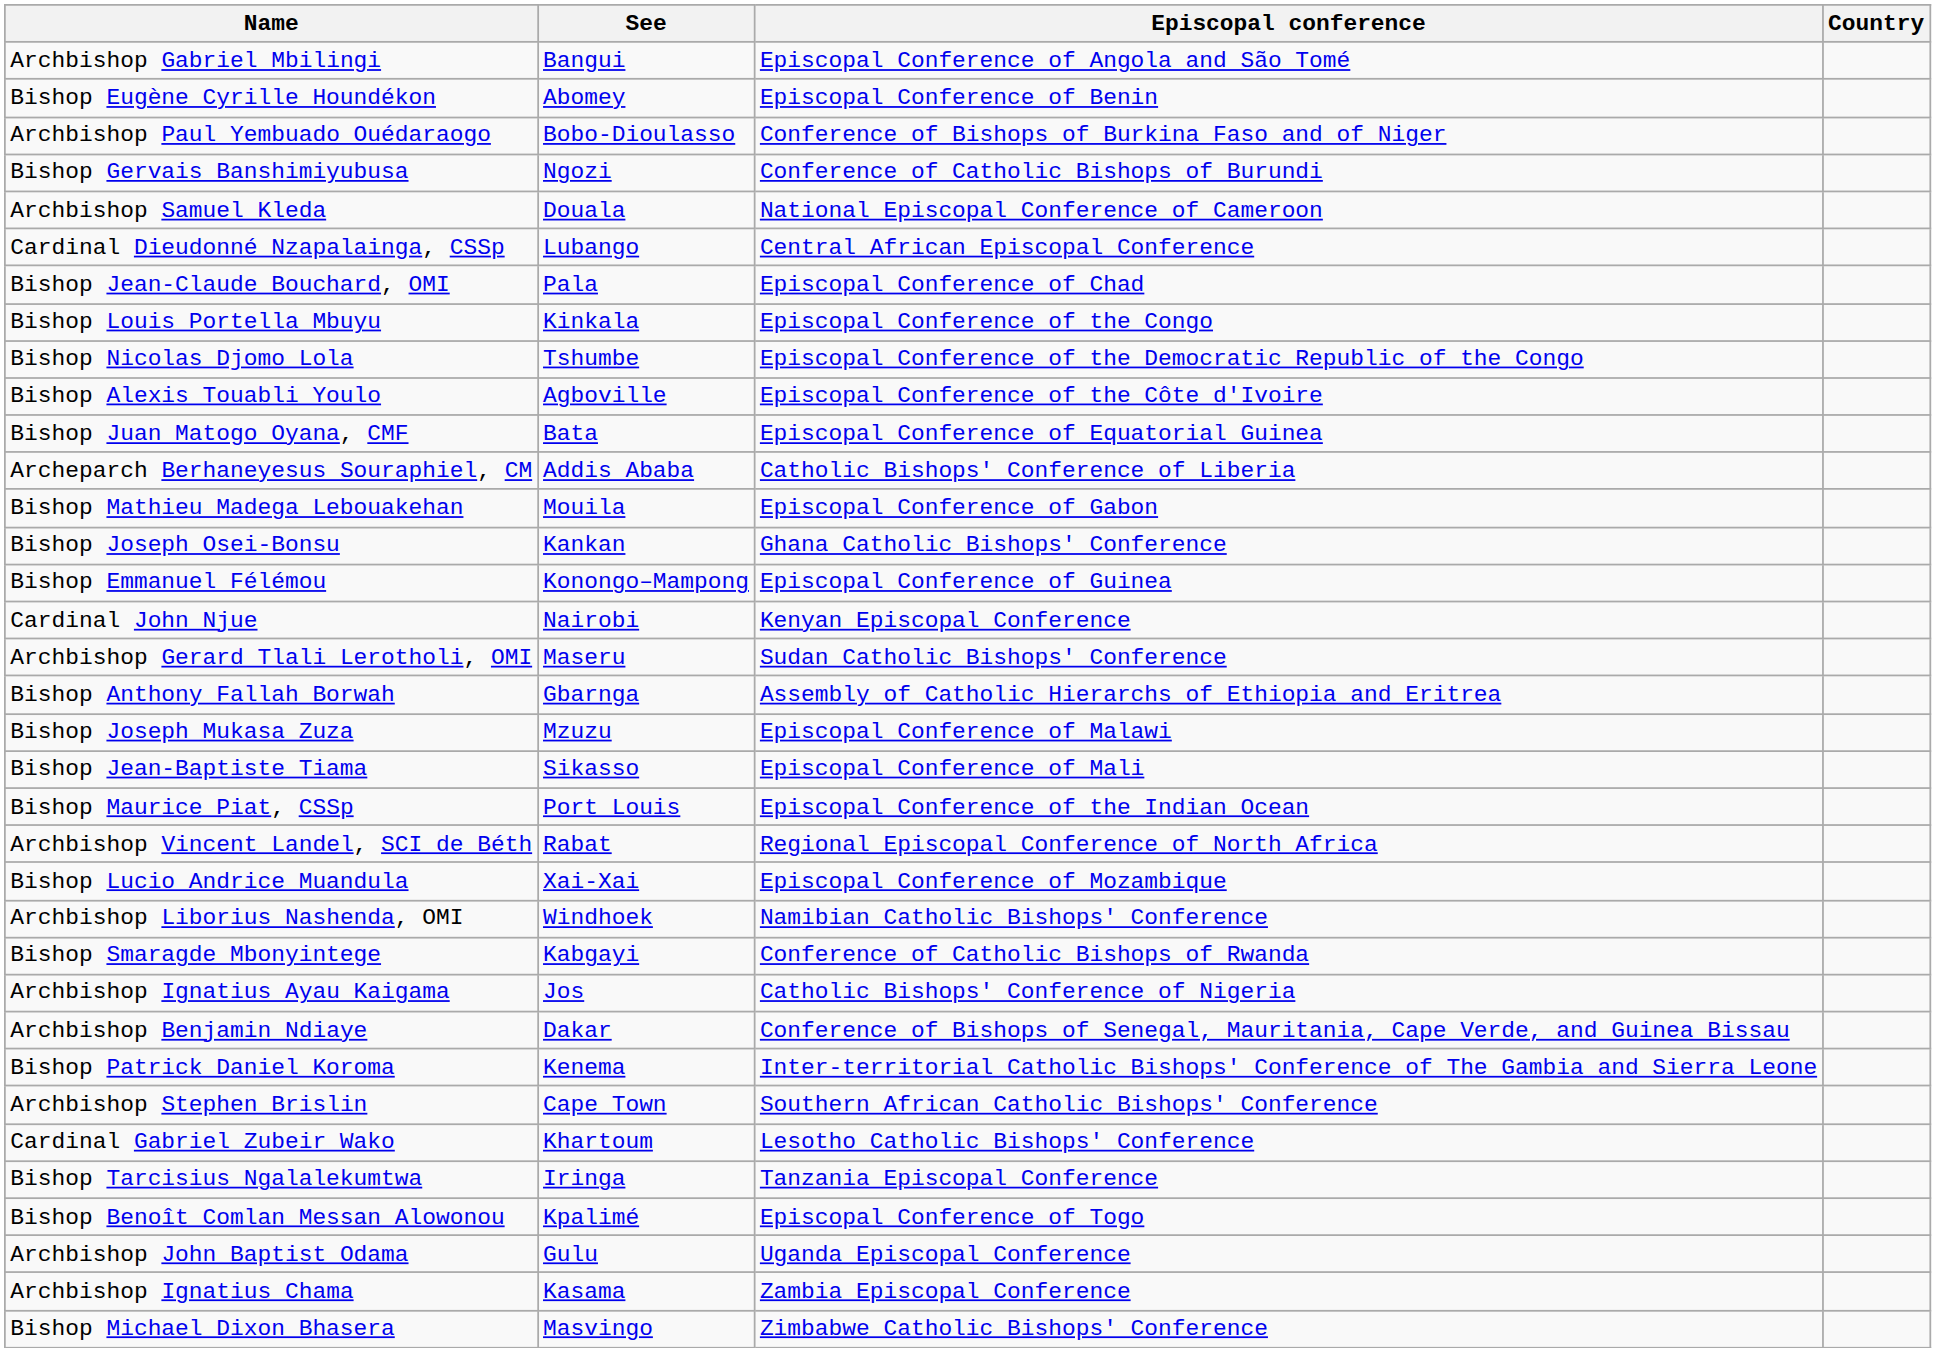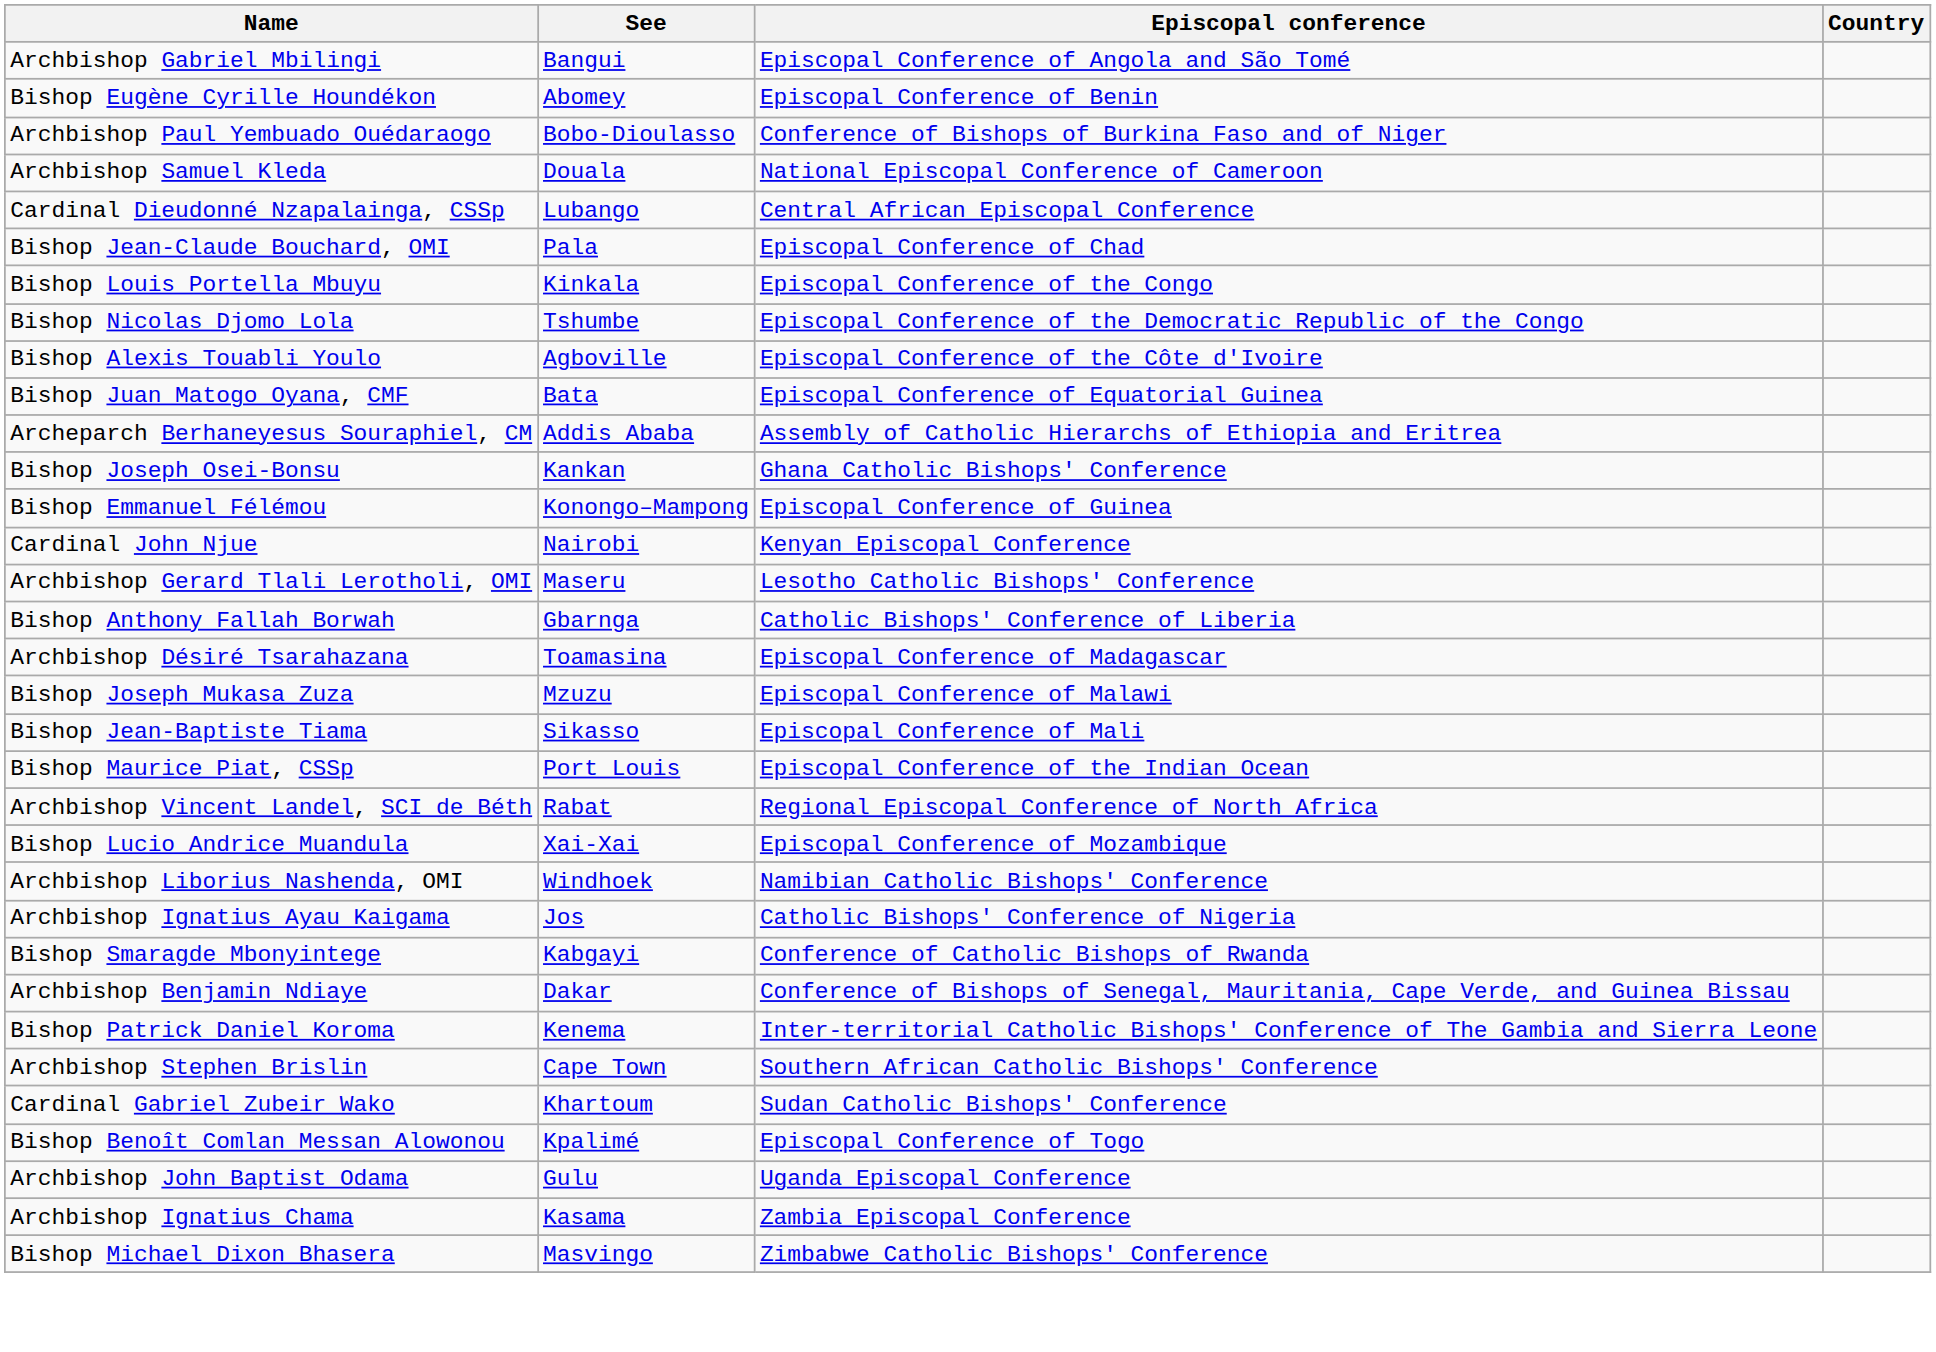- row: Bishop Gervais Banshimiyubusa | Ngozi | Conference of Catholic Bishops of Burundi
Archeparch Berhaneyesus Souraphiel, CM | Episcopal conference: Catholic Bishops' Conference of Liberia -> Assembly of Catholic Hierarchs of Ethiopia and Eritrea
- row: Bishop Mathieu Madega Lebouakehan | Mouila | Episcopal Conference of Gabon
Archbishop Gerard Tlali Lerotholi, OMI | Episcopal conference: Sudan Catholic Bishops' Conference -> Lesotho Catholic Bishops' Conference
Bishop Anthony Fallah Borwah | Episcopal conference: Assembly of Catholic Hierarchs of Ethiopia and Eritrea -> Catholic Bishops' Conference of Liberia
+ row: Archbishop Désiré Tsarahazana | Toamasina | Episcopal Conference of Madagascar
rows swapped: Archbishop Ignatius Ayau Kaigama <-> Bishop Smaragde Mbonyintege
Cardinal Gabriel Zubeir Wako | Episcopal conference: Lesotho Catholic Bishops' Conference -> Sudan Catholic Bishops' Conference
- row: Bishop Tarcisius Ngalalekumtwa | Iringa | Tanzania Episcopal Conference
